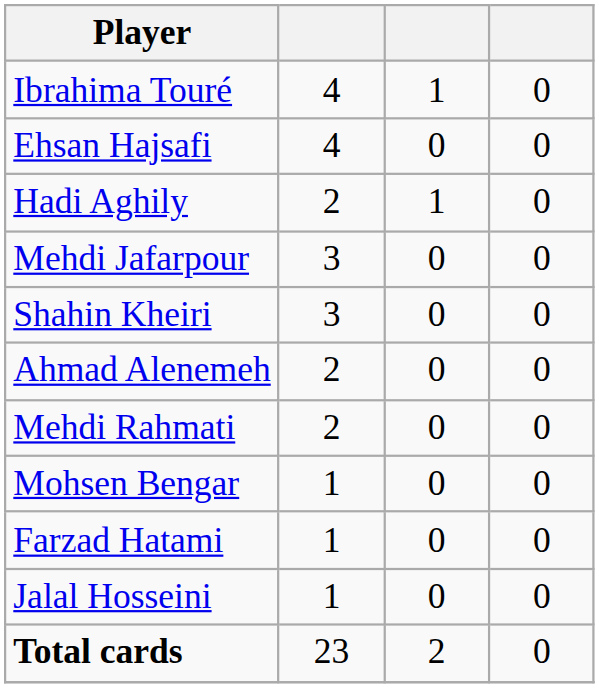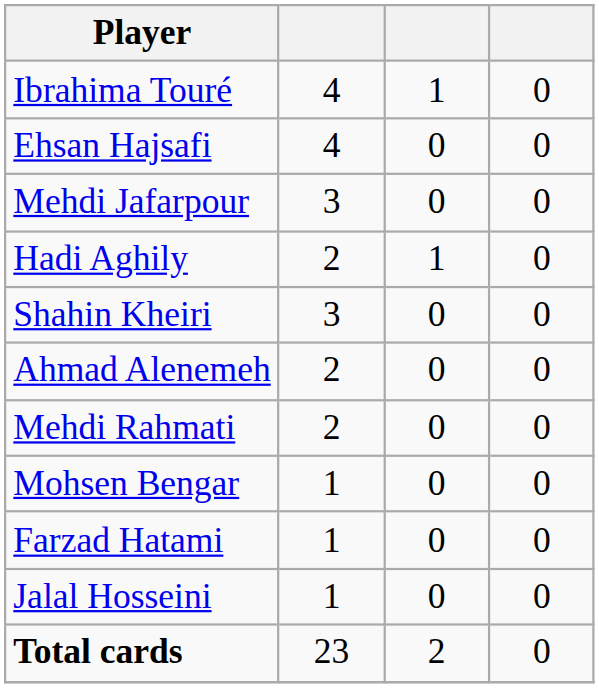rows swapped: Hadi Aghily <-> Mehdi Jafarpour
